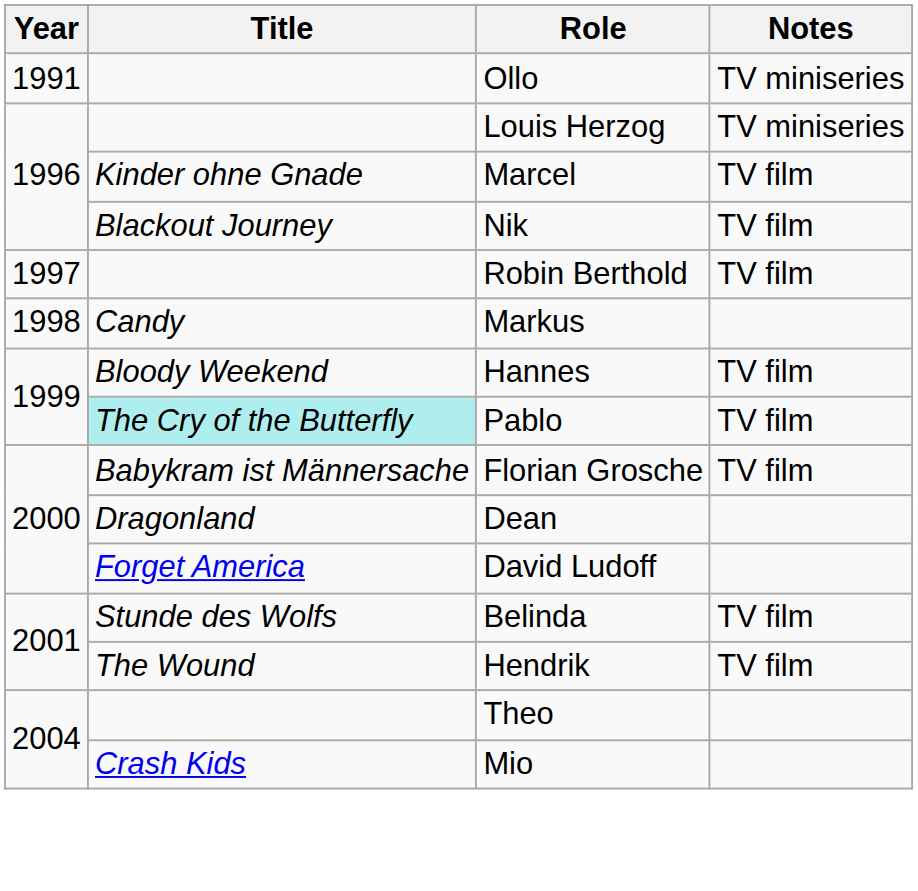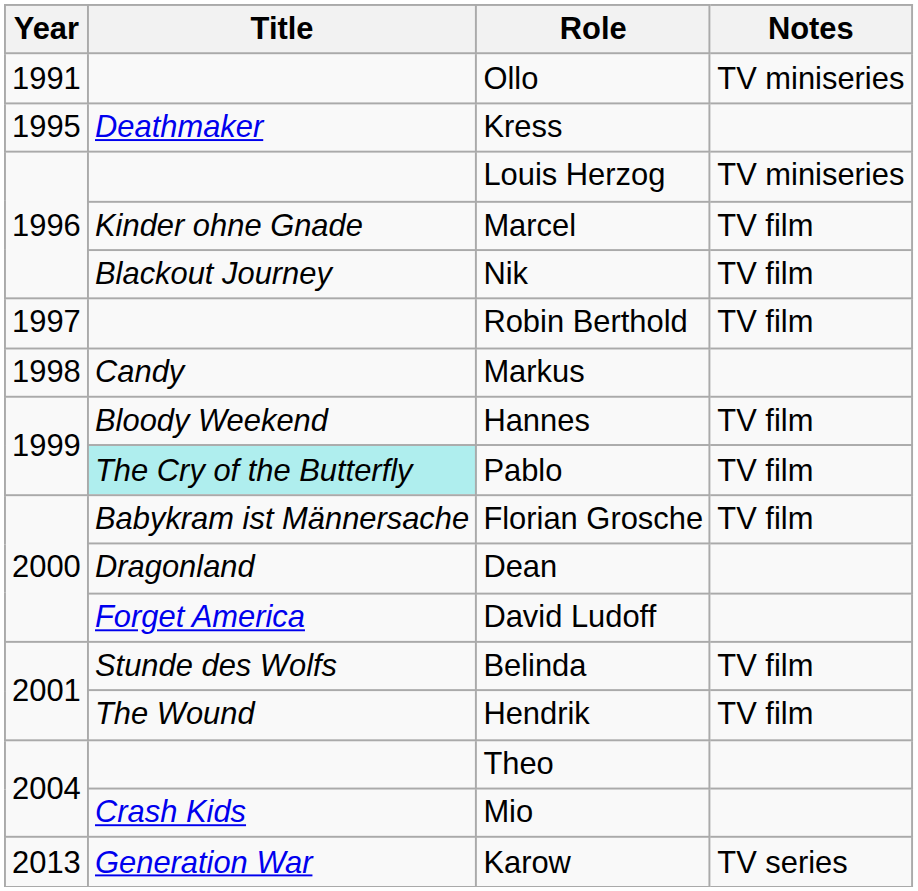+ row: 1995 | Deathmaker | Kress
+ row: 2013 | Generation War | Karow | TV series
